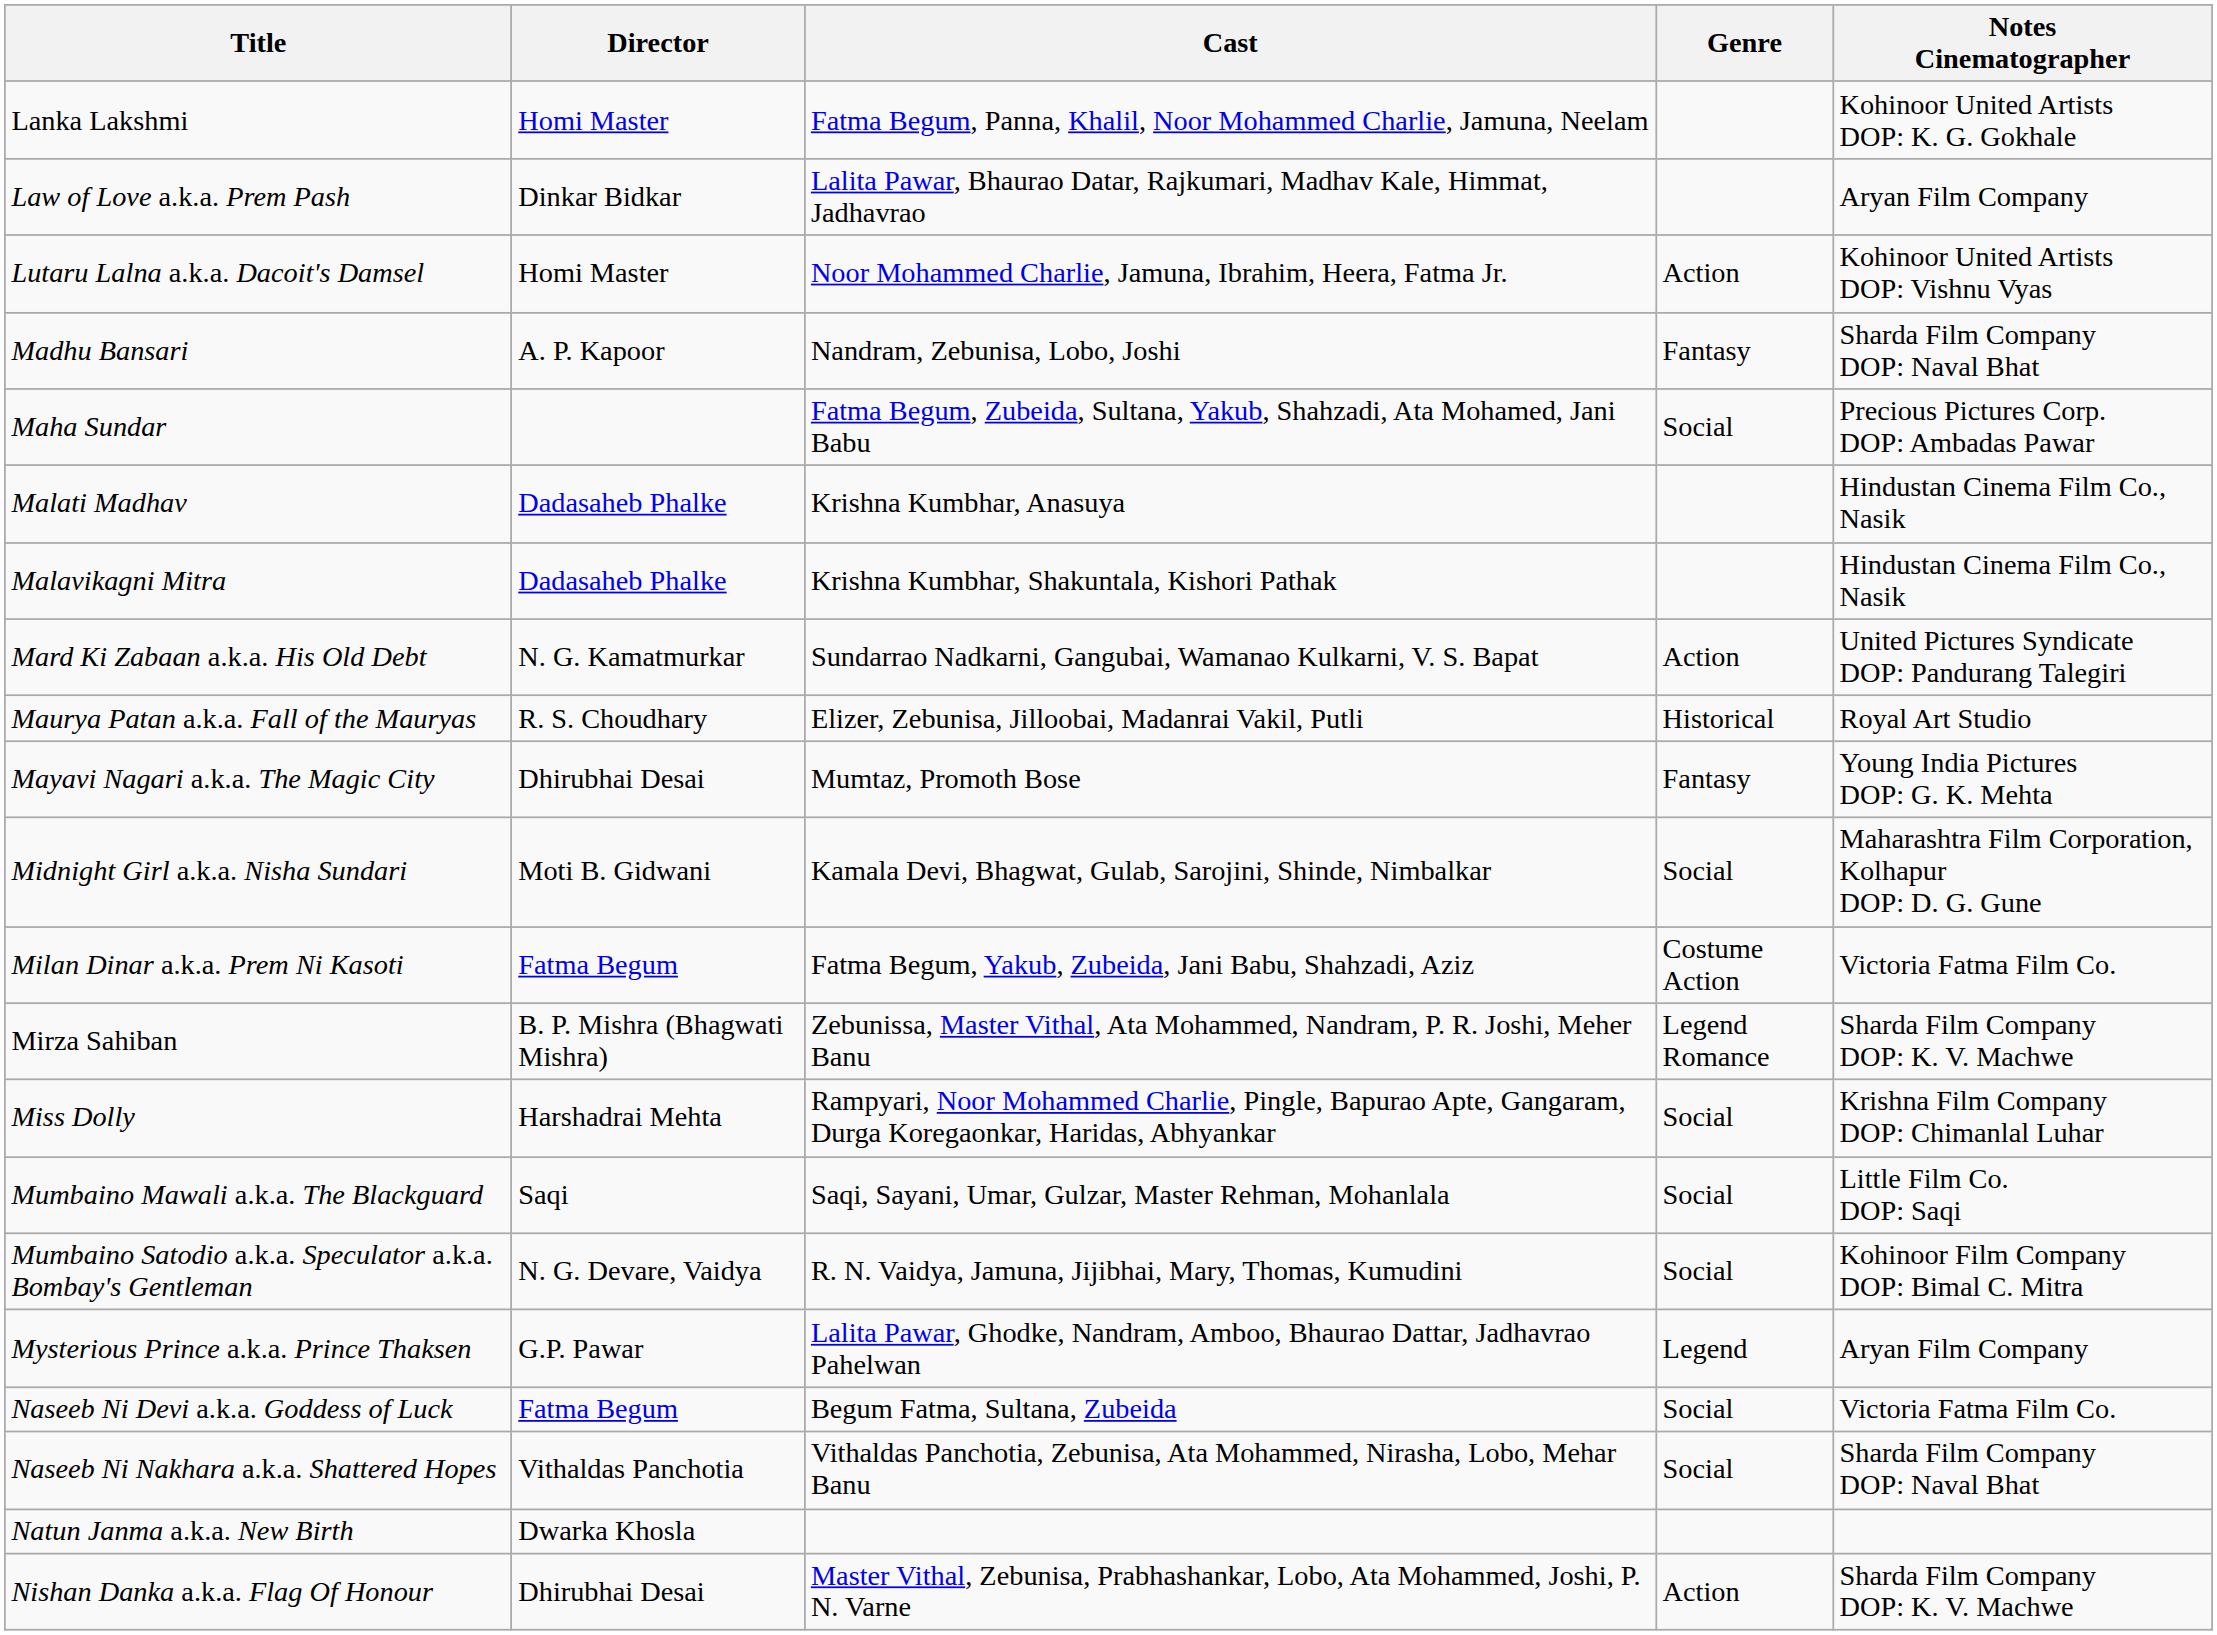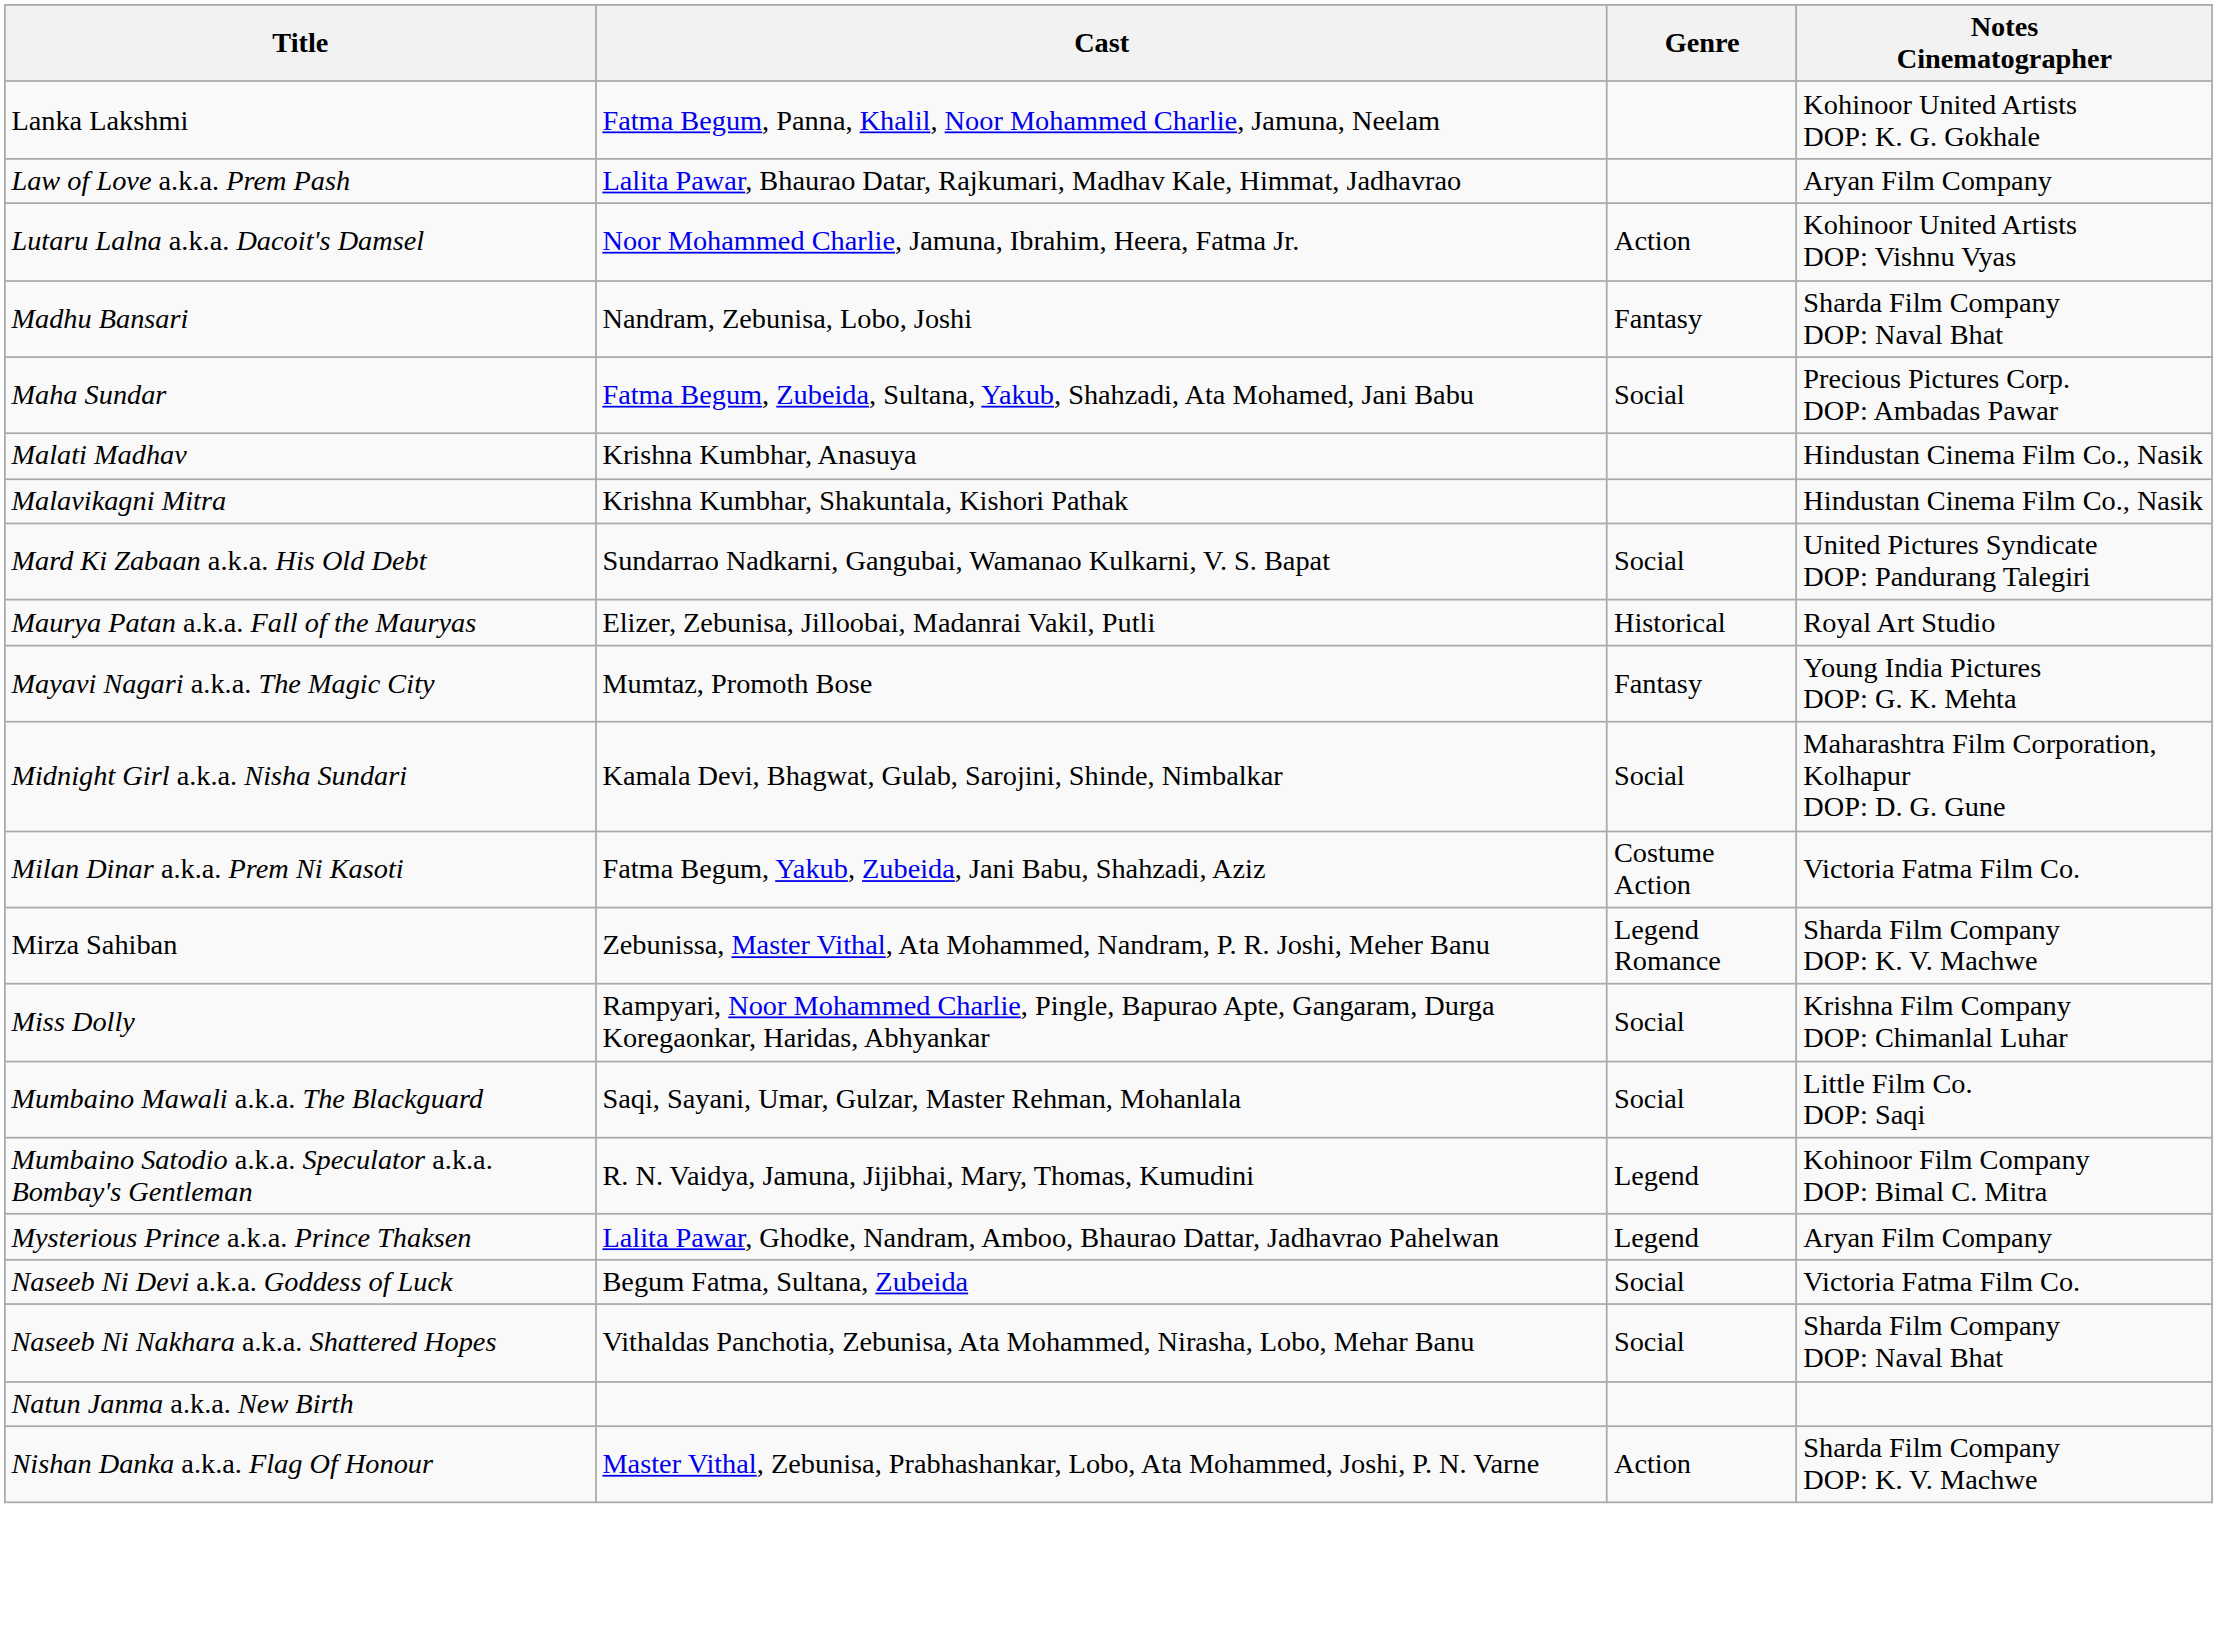- column: Director | Homi Master | Dinkar Bidkar | Homi Master | A. P. Kapoor | Dadasaheb Phalke | Dadasaheb Phalke | N. G. Kamatmurkar | R. S. Choudhary | Dhirubhai Desai | Moti B. Gidwani | Fatma Begum | B. P. Mishra (Bhagwati Mishra) | Harshadrai Mehta | Saqi | N. G. Devare, Vaidya | G.P. Pawar | Fatma Begum | Vithaldas Panchotia | Dwarka Khosla | Dhirubhai Desai
Mard Ki Zabaan a.k.a. His Old Debt | Genre: Action -> Social
Mumbaino Satodio a.k.a. Speculator a.k.a. Bombay's Gentleman | Genre: Social -> Legend
